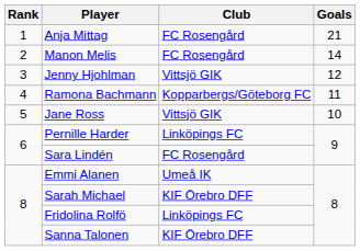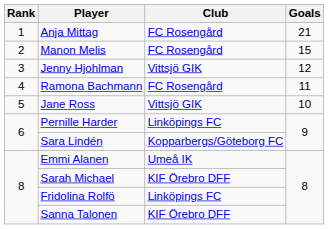Manon Melis | Goals: 14 -> 15
Ramona Bachmann | Club: Kopparbergs/Göteborg FC -> FC Rosengård
Sara Lindén | Club: FC Rosengård -> Kopparbergs/Göteborg FC
